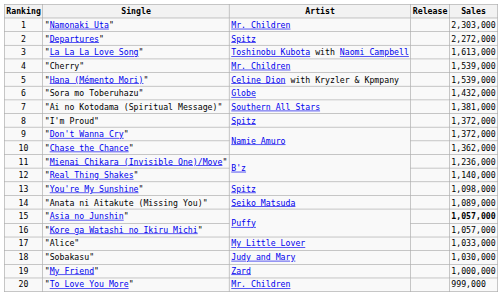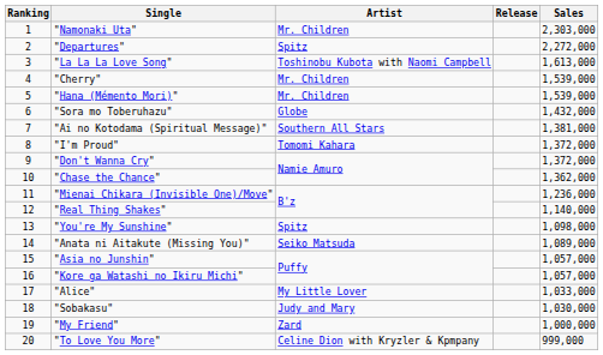"Hana (Mémento Mori)" | Artist: Celine Dion with Kryzler & Kpmpany -> Mr. Children
"I'm Proud" | Artist: Spitz -> Tomomi Kahara
"Asia no Junshin" | Sales: bold -> normal
"To Love You More" | Artist: Mr. Children -> Celine Dion with Kryzler & Kpmpany
